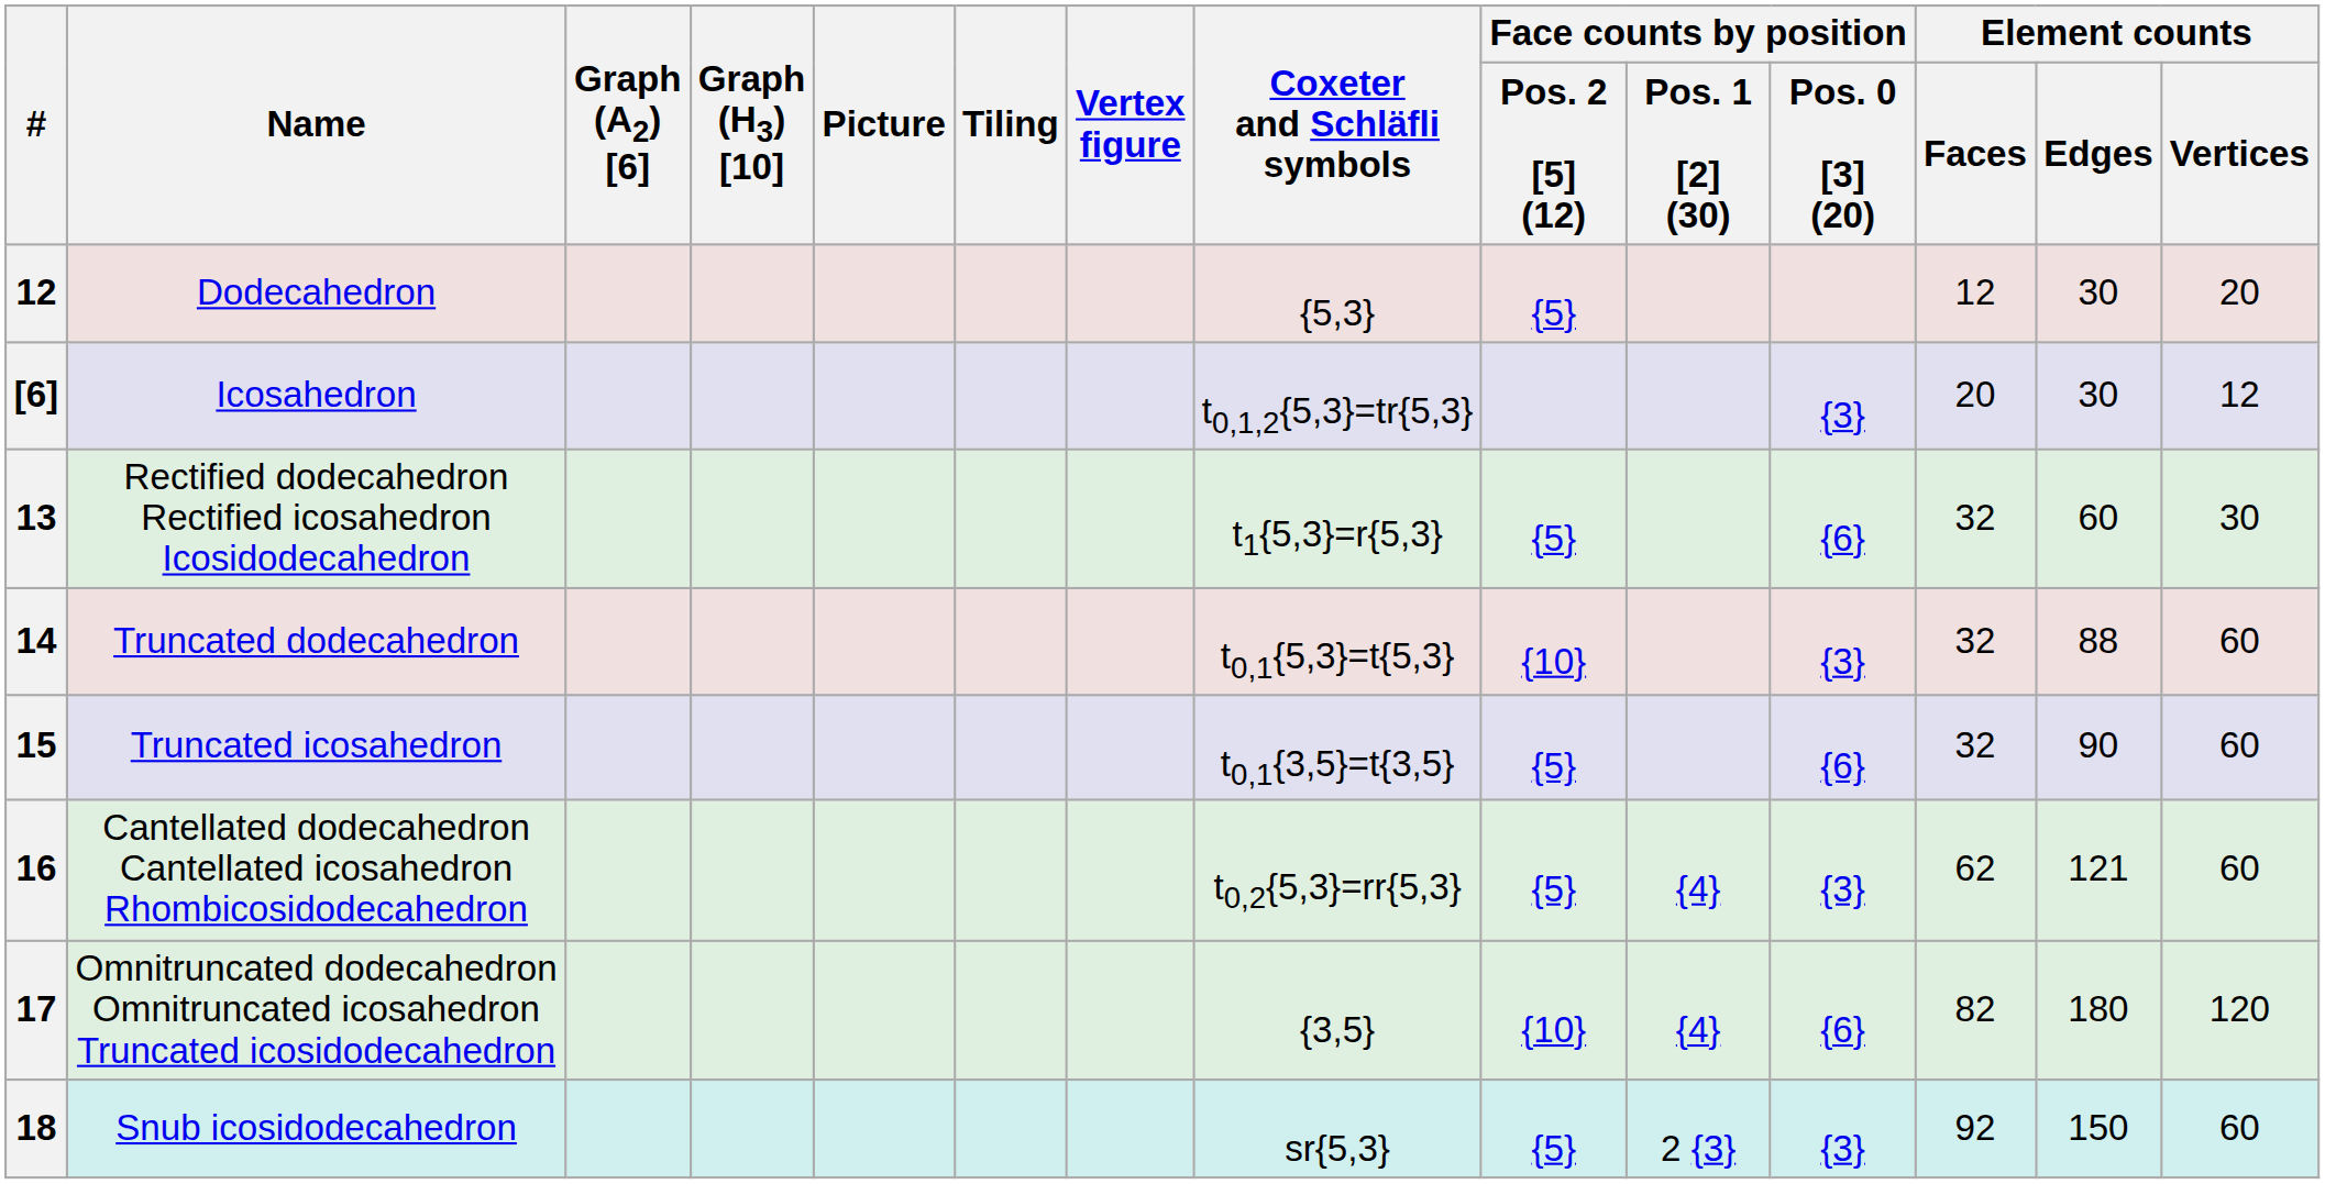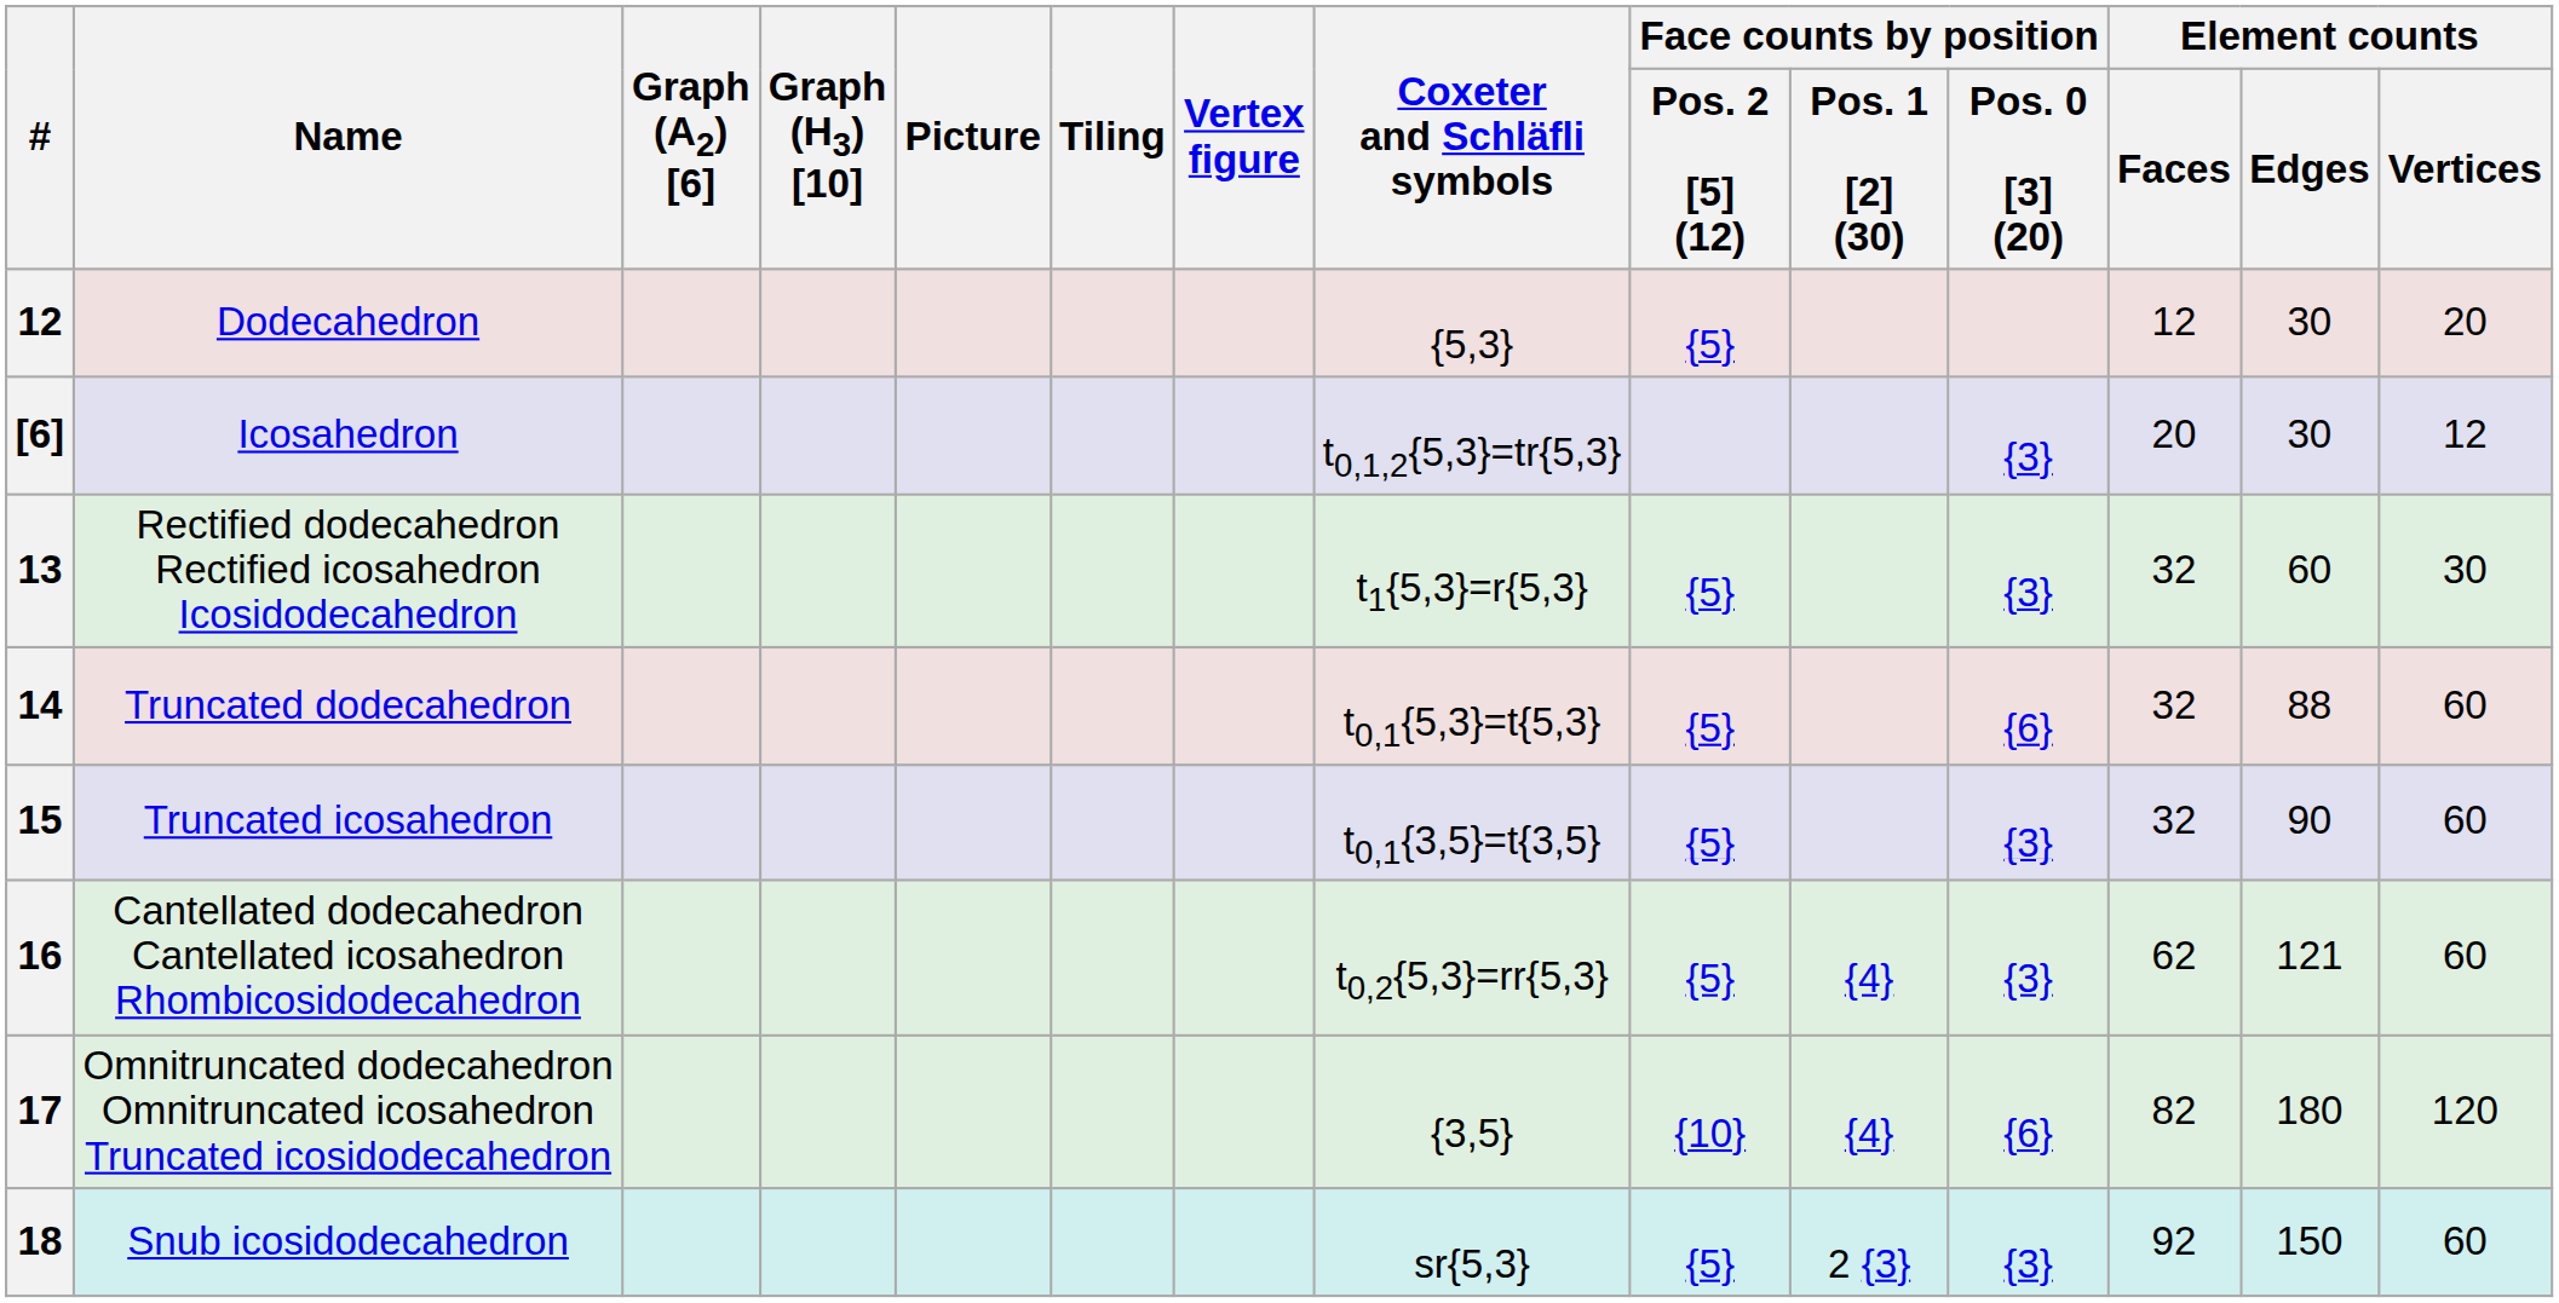13 | Face counts by position / Pos. 0 [3] (20): {6} -> {3}
14 | Face counts by position / Pos. 2 [5] (12): {10} -> {5}
14 | Face counts by position / Pos. 0 [3] (20): {3} -> {6}
15 | Face counts by position / Pos. 0 [3] (20): {6} -> {3}
